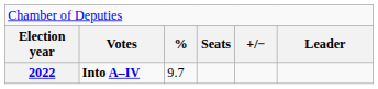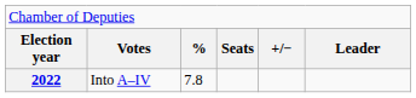2022 | column 2: bold -> normal
2022 | column 3: 9.7 -> 7.8
